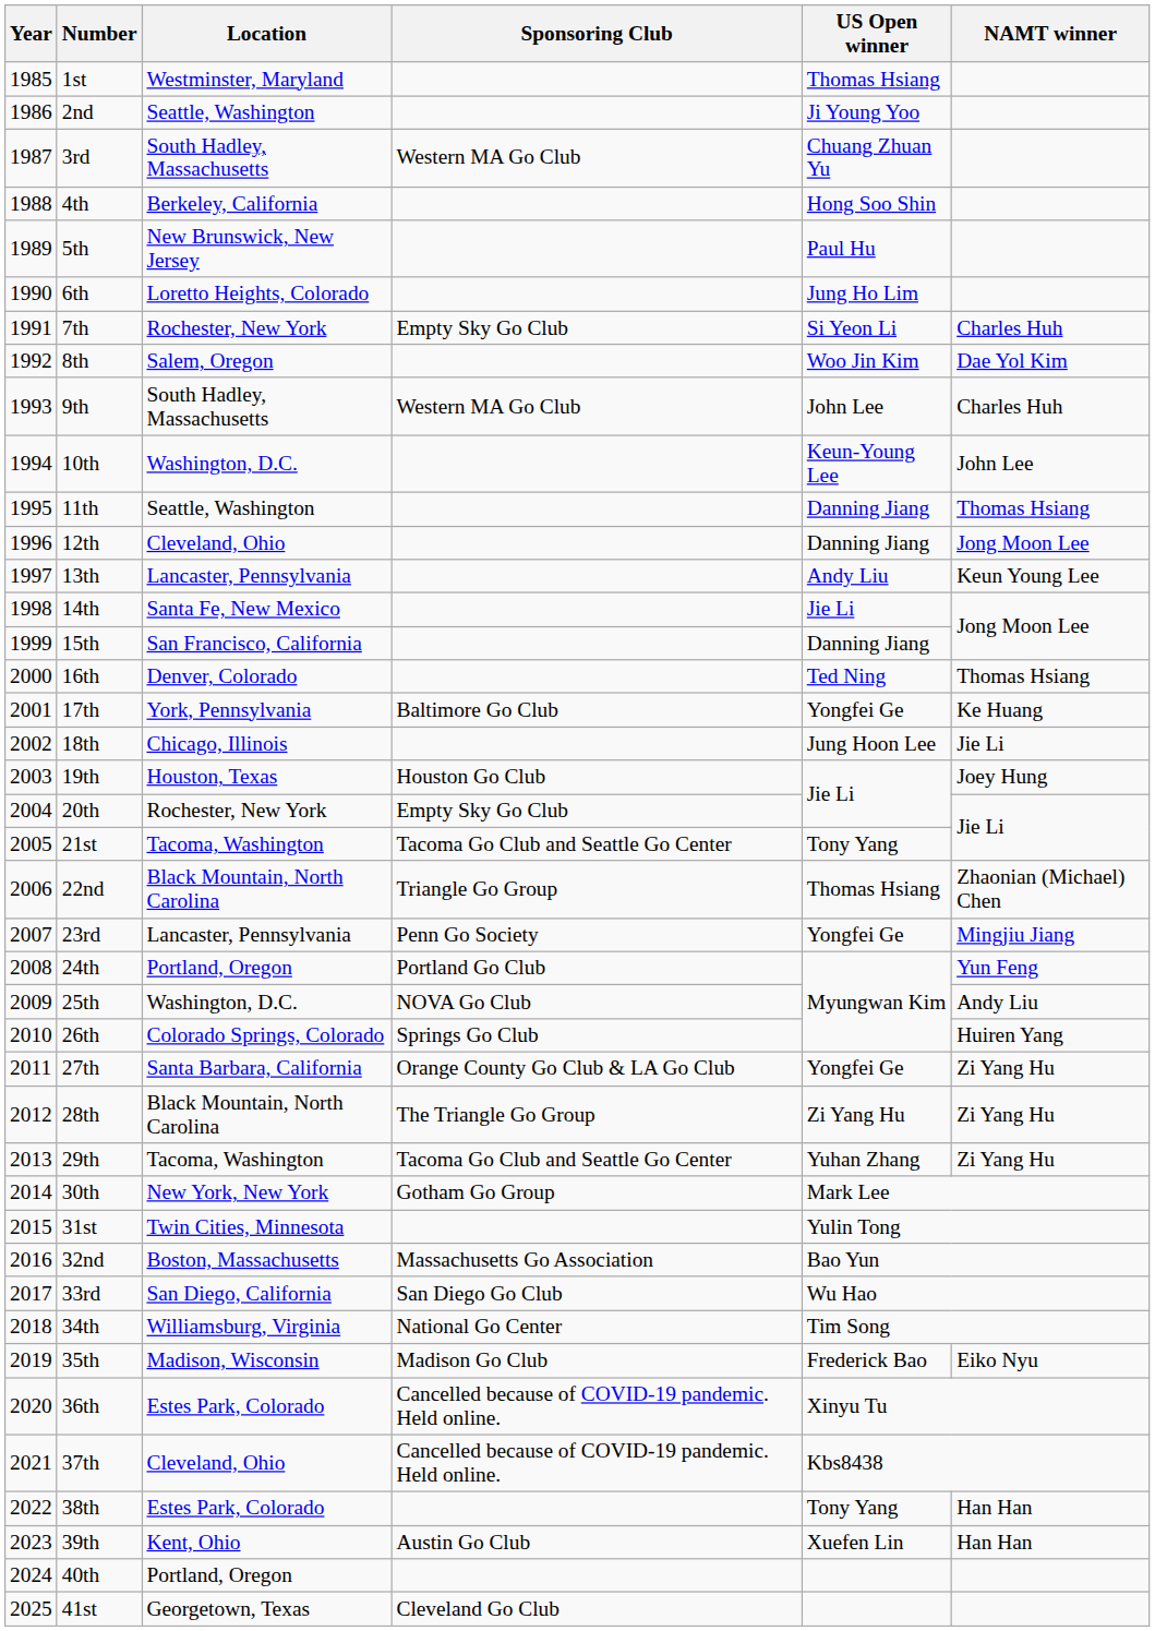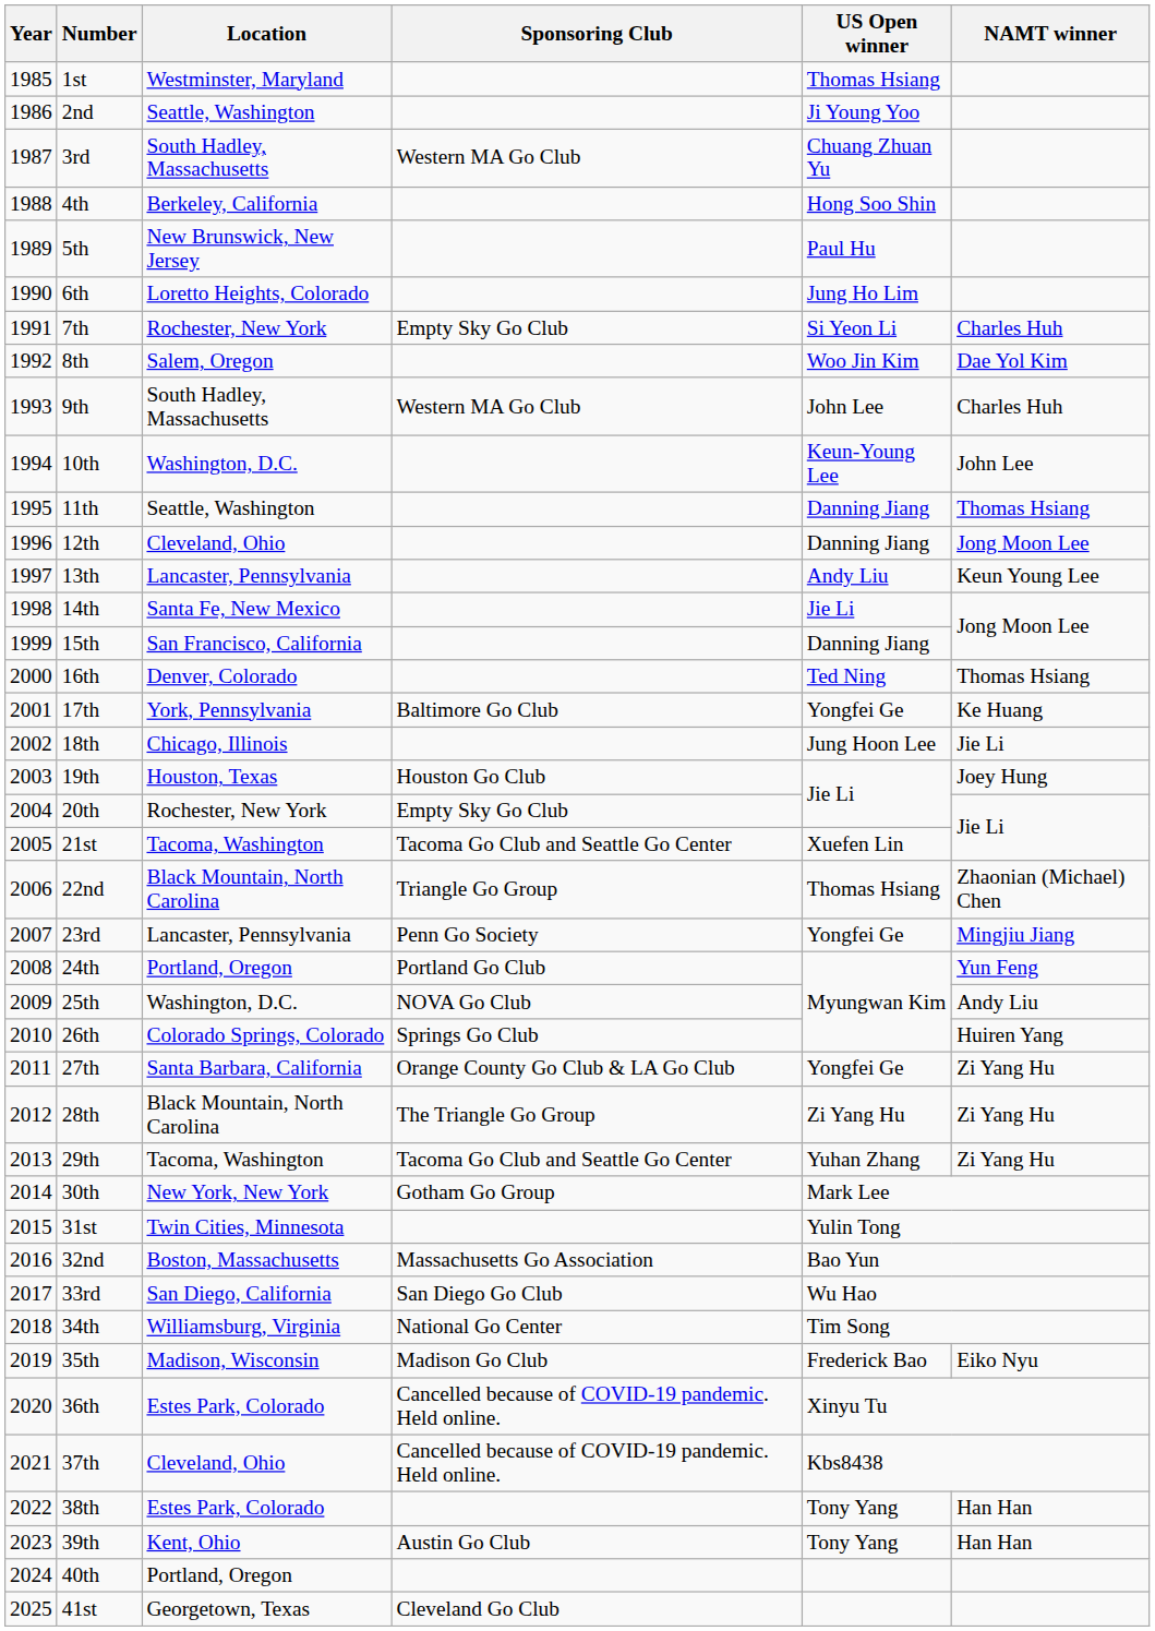21st | US Open winner: Tony Yang -> Xuefen Lin
39th | US Open winner: Xuefen Lin -> Tony Yang
